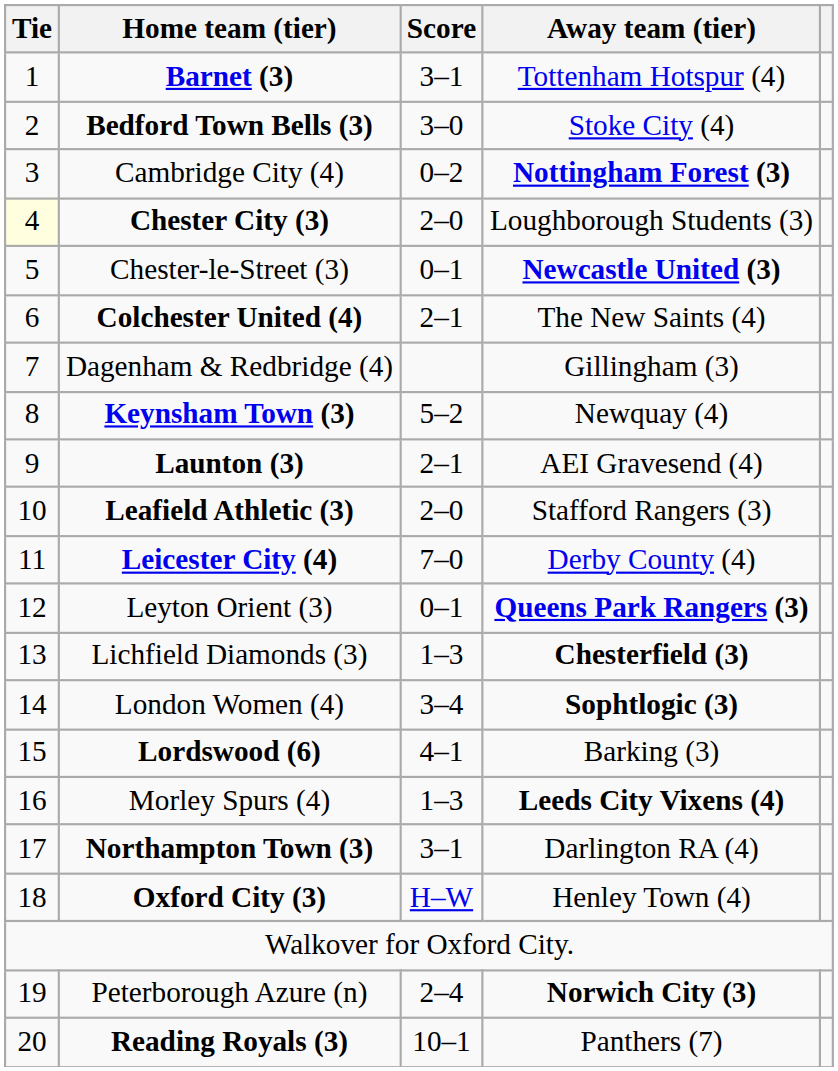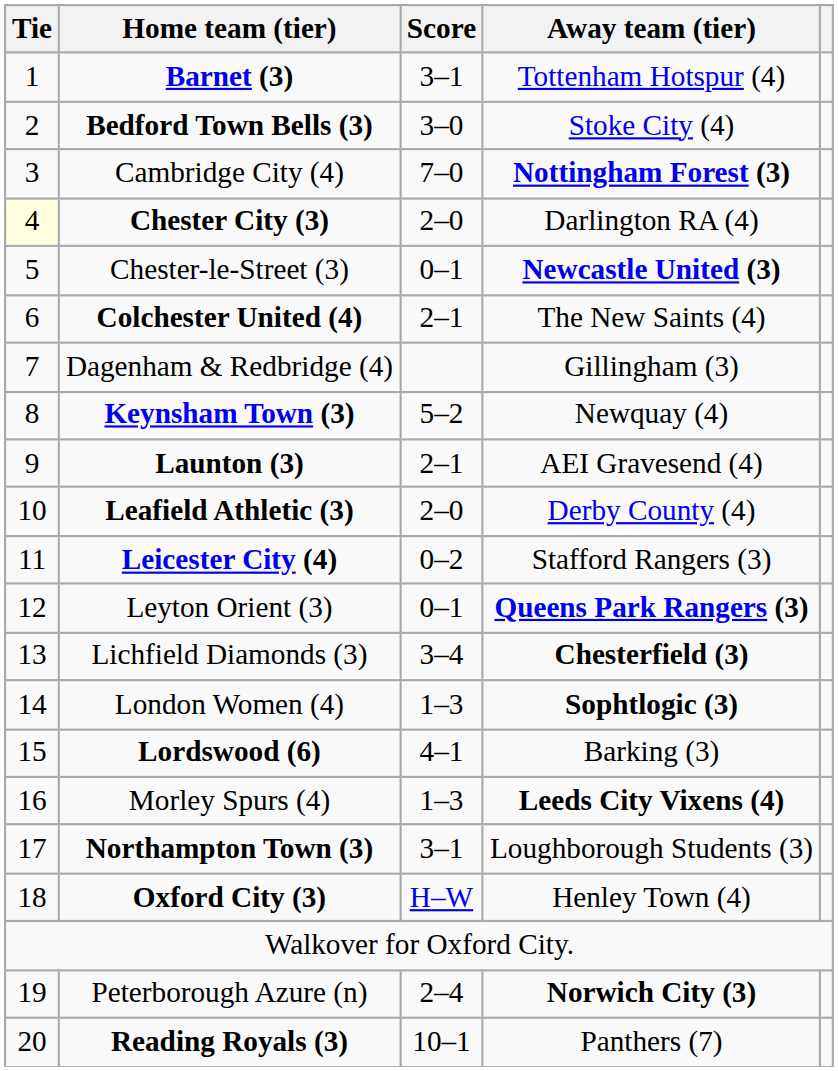Cambridge City (4) | Score: 0–2 -> 7–0
Chester City (3) | Away team (tier): Loughborough Students (3) -> Darlington RA (4)
Leafield Athletic (3) | Away team (tier): Stafford Rangers (3) -> Derby County (4)
Leicester City (4) | Score: 7–0 -> 0–2
Leicester City (4) | Away team (tier): Derby County (4) -> Stafford Rangers (3)
Lichfield Diamonds (3) | Score: 1–3 -> 3–4
London Women (4) | Score: 3–4 -> 1–3
Northampton Town (3) | Away team (tier): Darlington RA (4) -> Loughborough Students (3)
